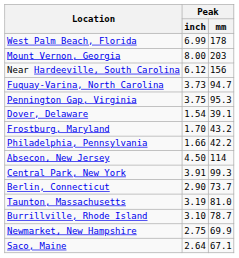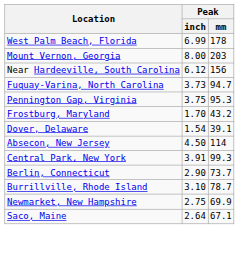rows swapped: Frostburg, Maryland <-> Dover, Delaware
- row: Philadelphia, Pennsylvania | 1.66 | 42.2
- row: Taunton, Massachusetts | 3.19 | 81.0
